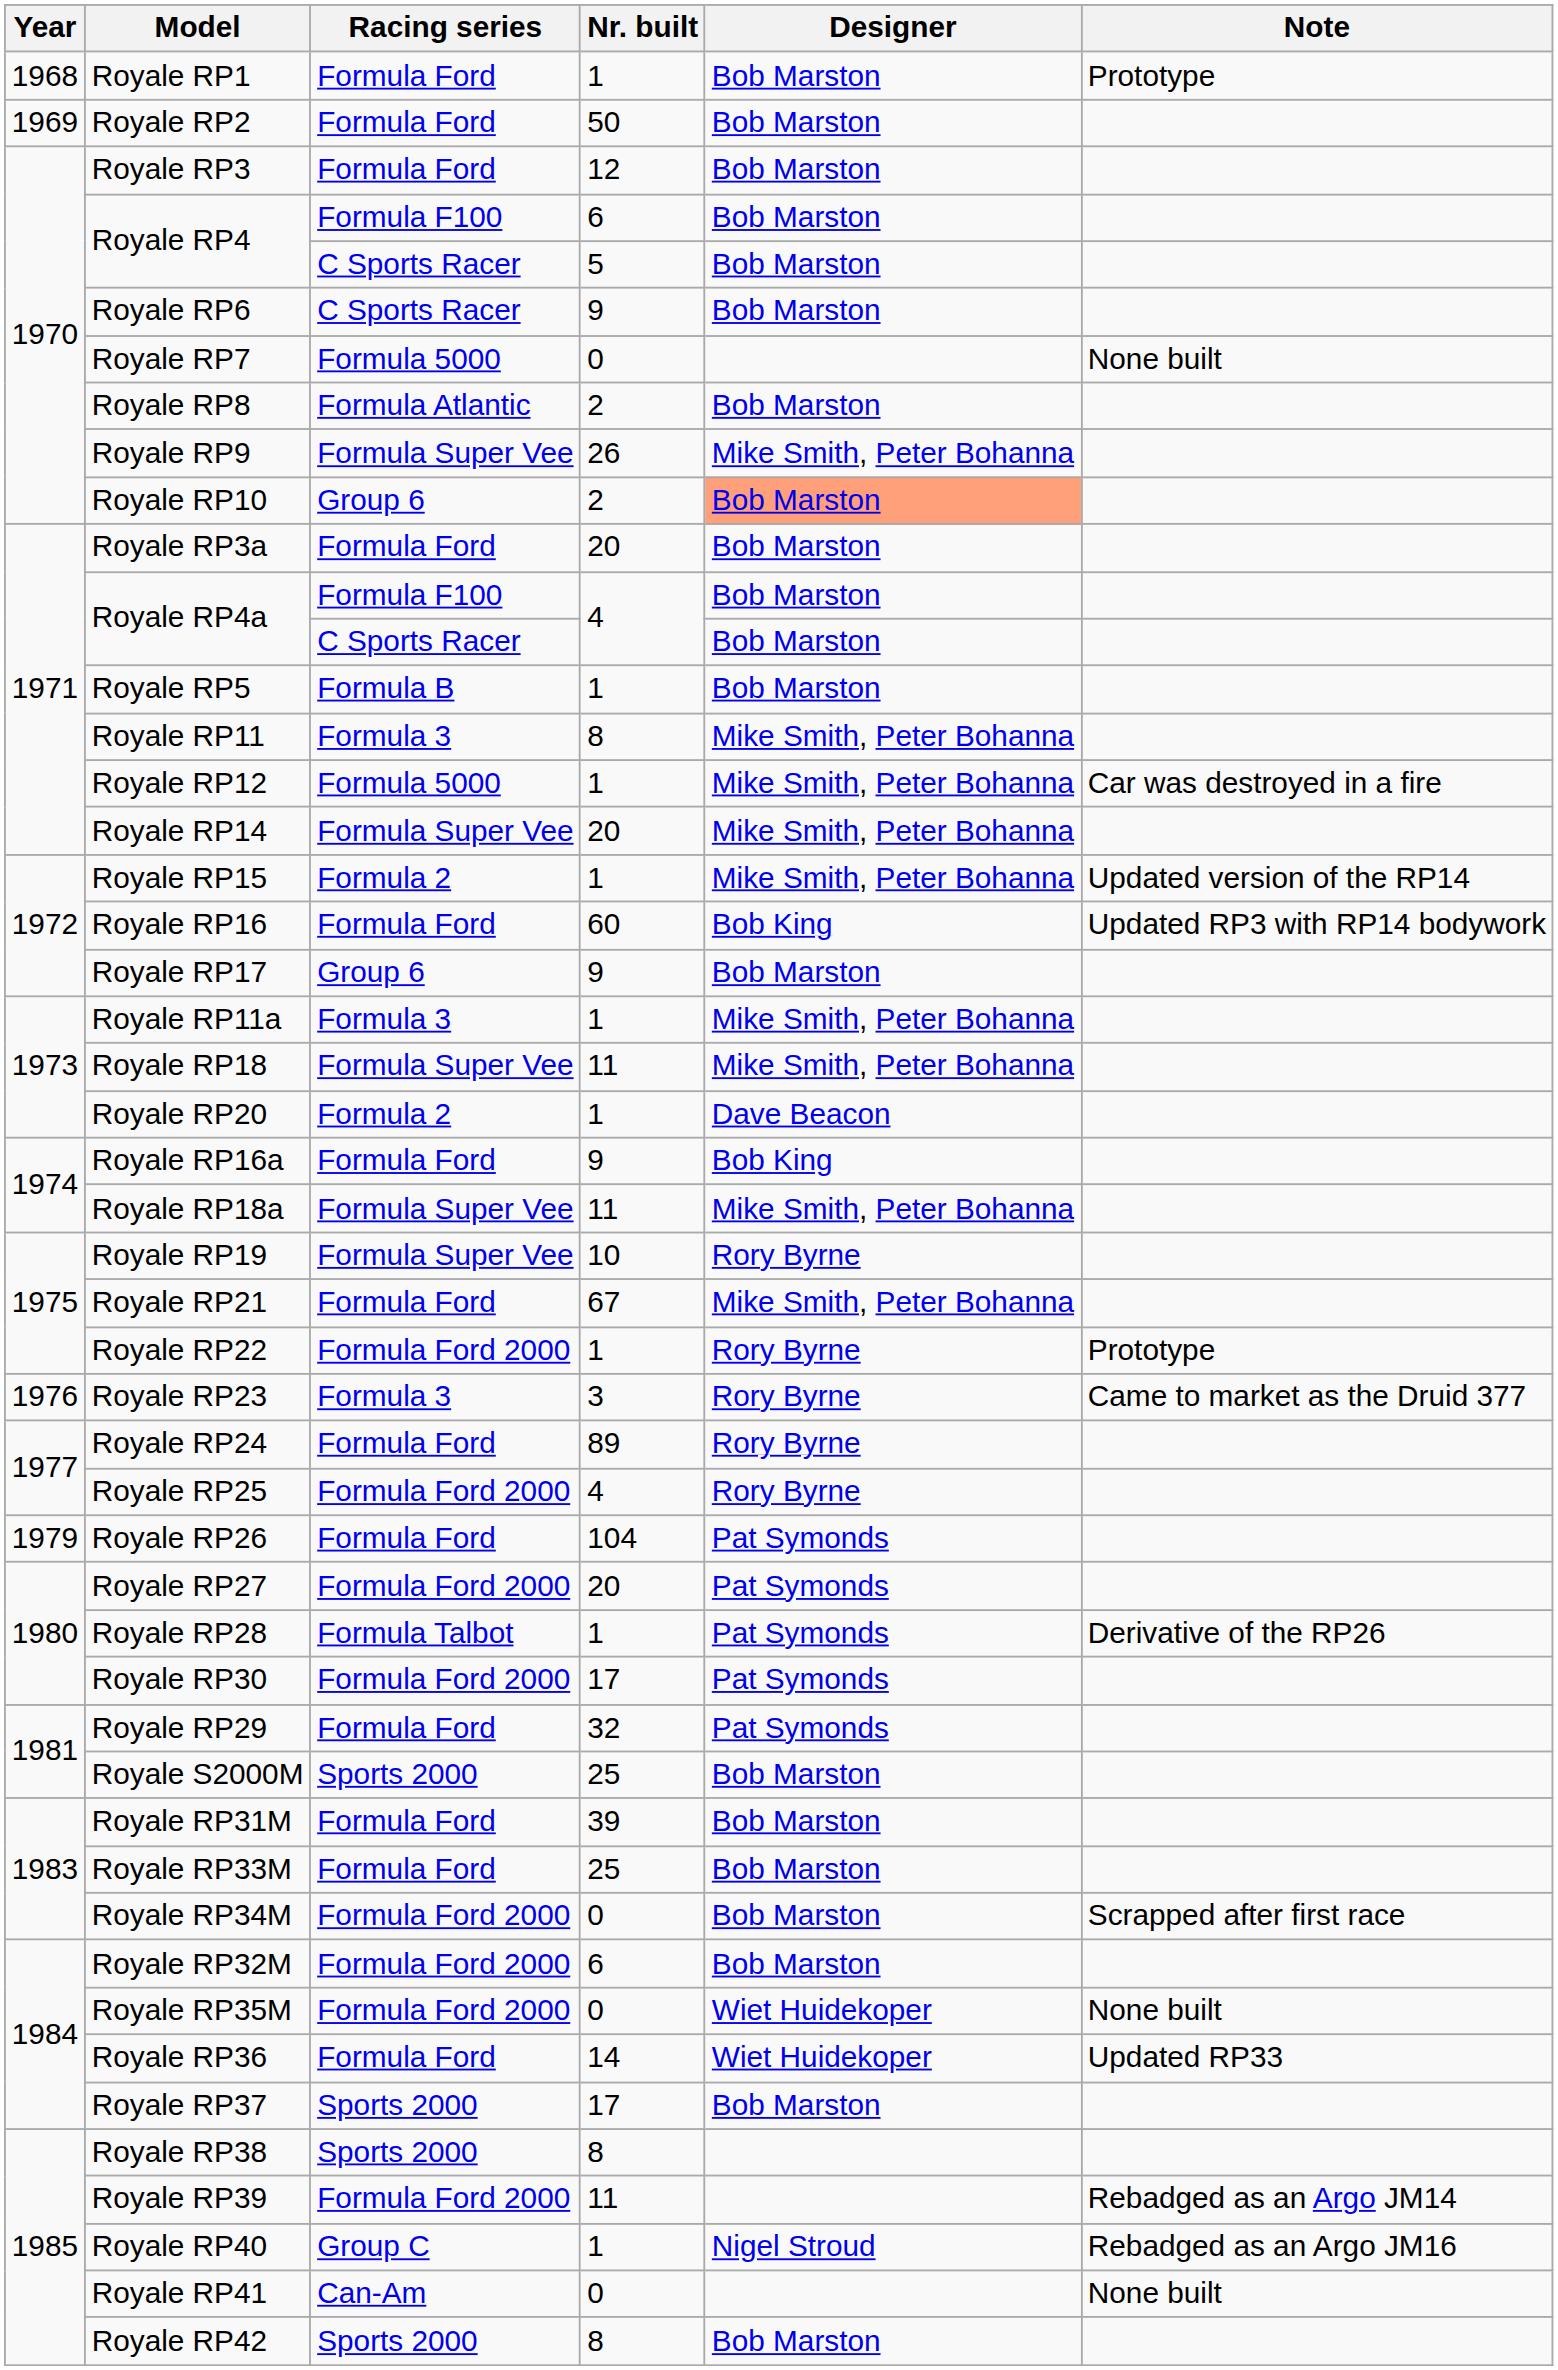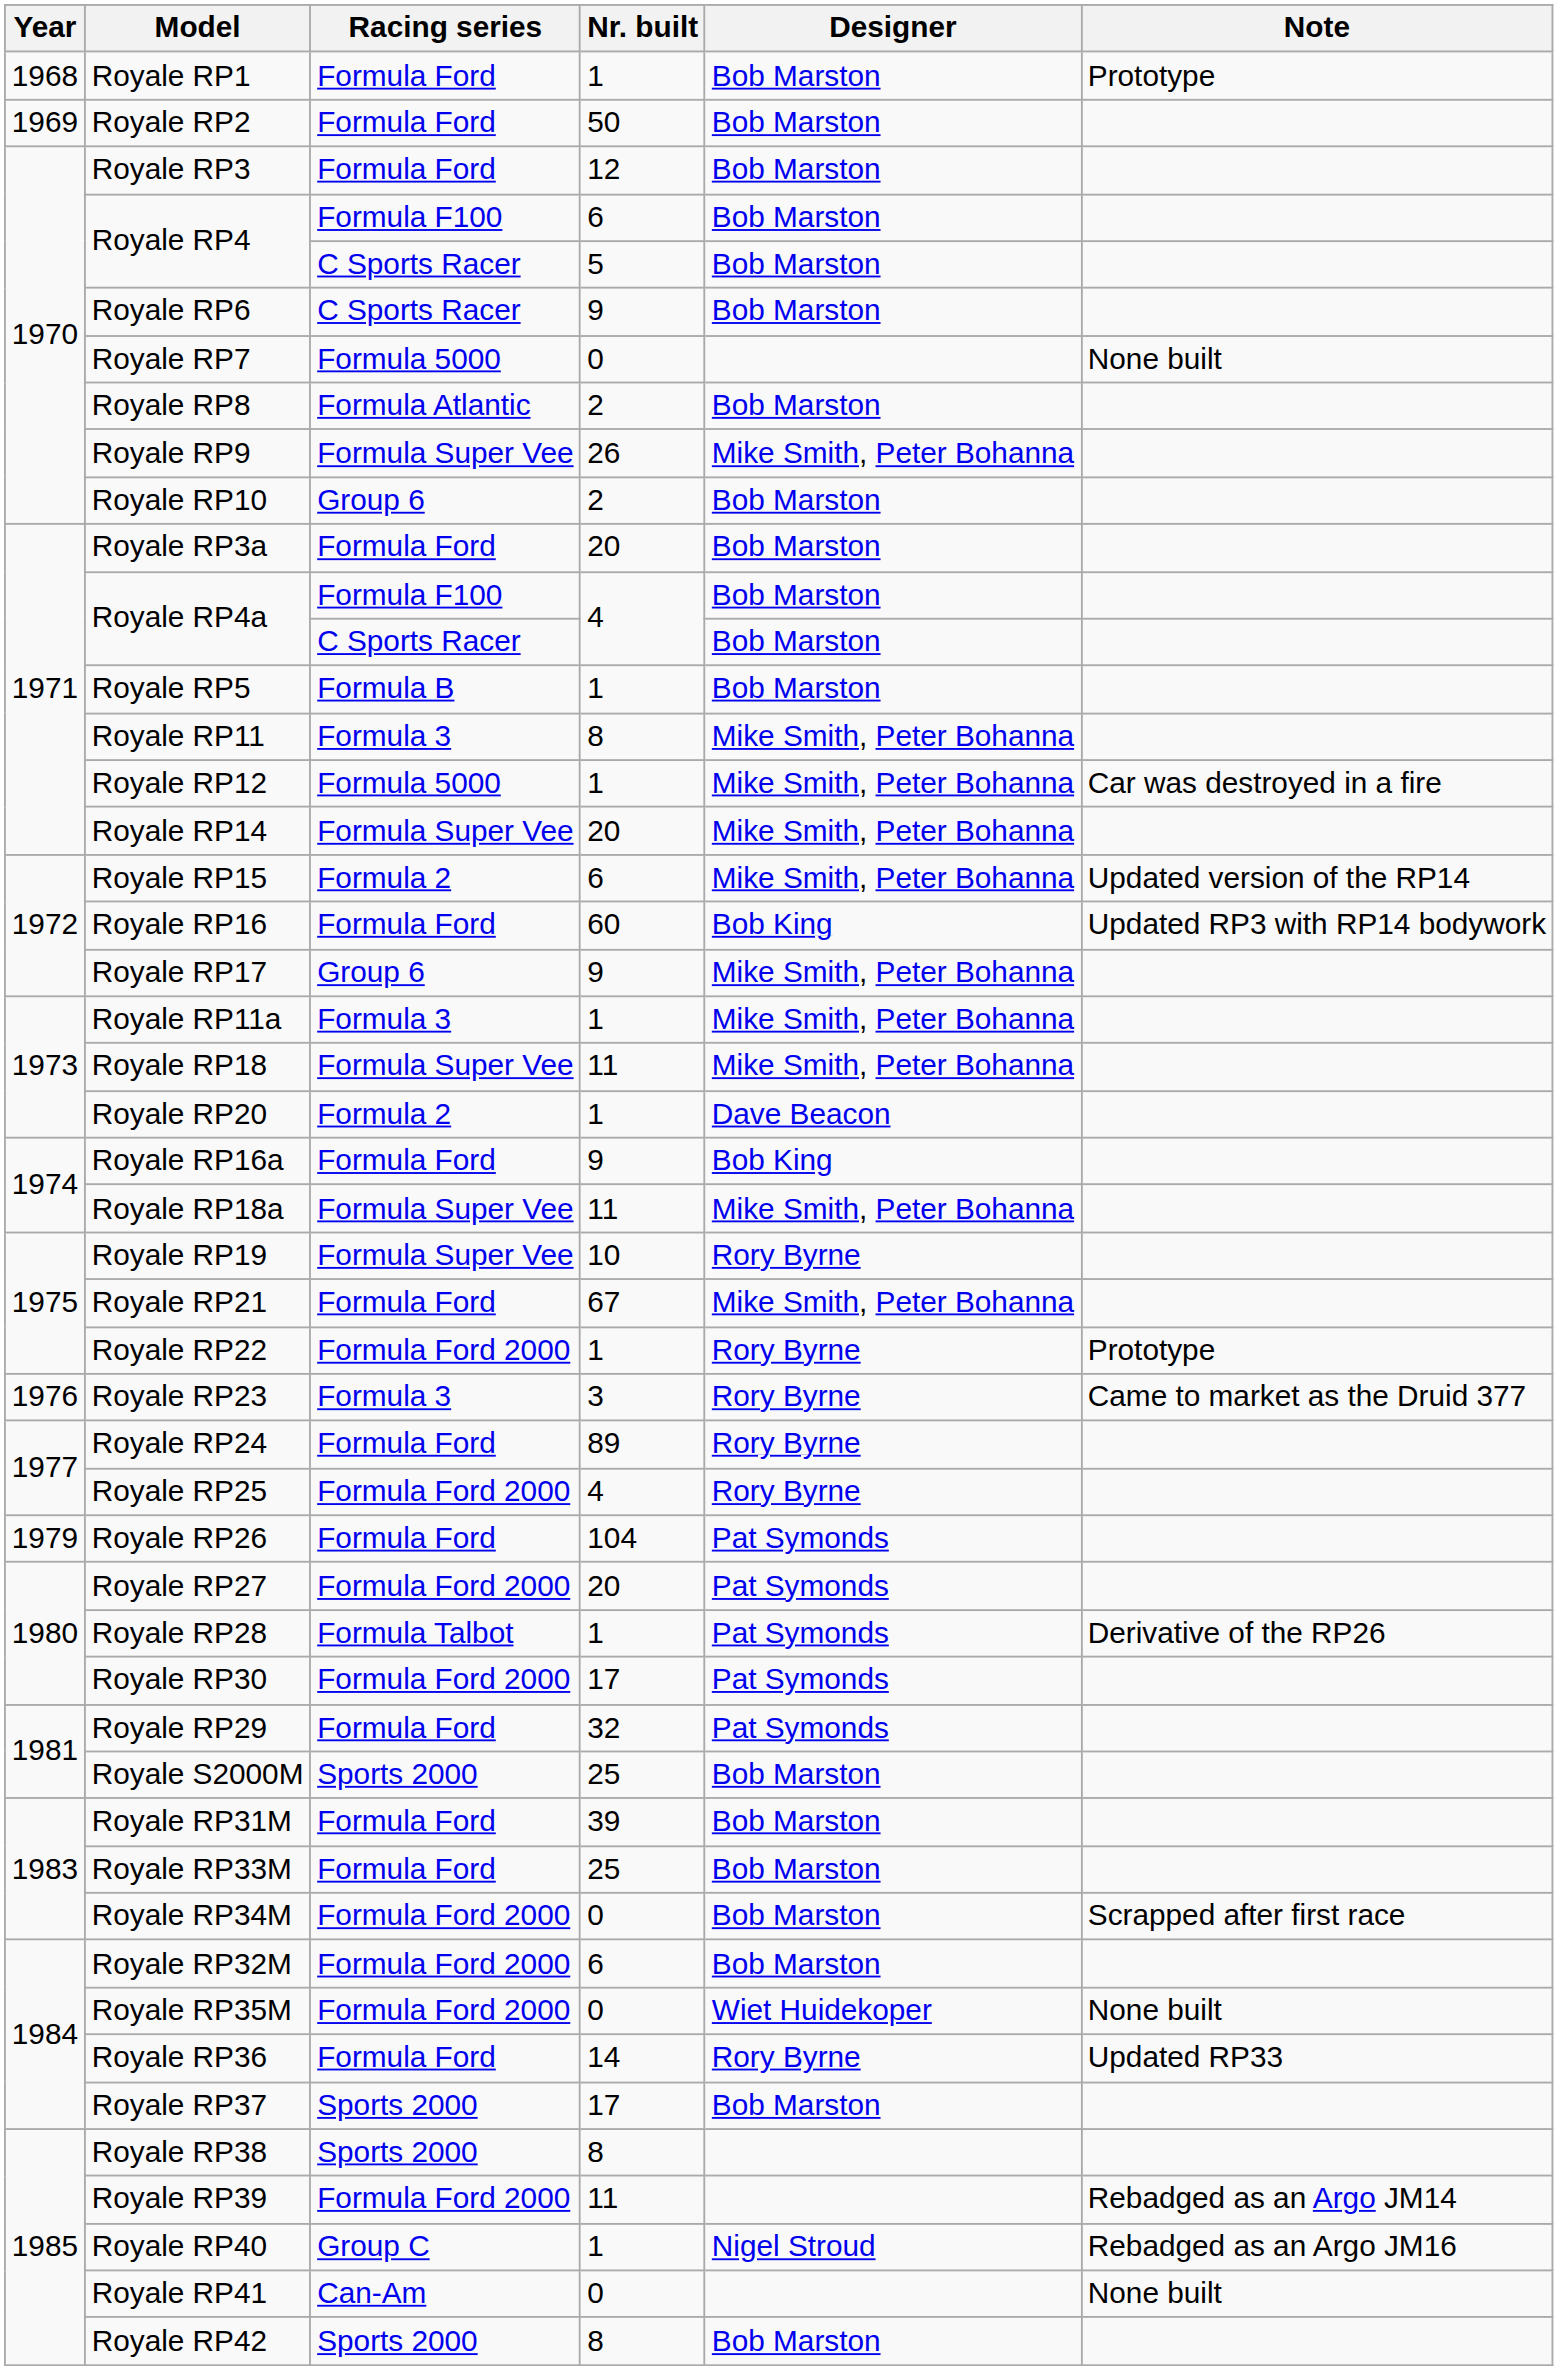Royale RP10 | Designer: lightsalmon background -> no background
Royale RP15 | Nr. built: 1 -> 6
Royale RP17 | Designer: Bob Marston -> Mike Smith, Peter Bohanna
Royale RP36 | Designer: Wiet Huidekoper -> Rory Byrne
